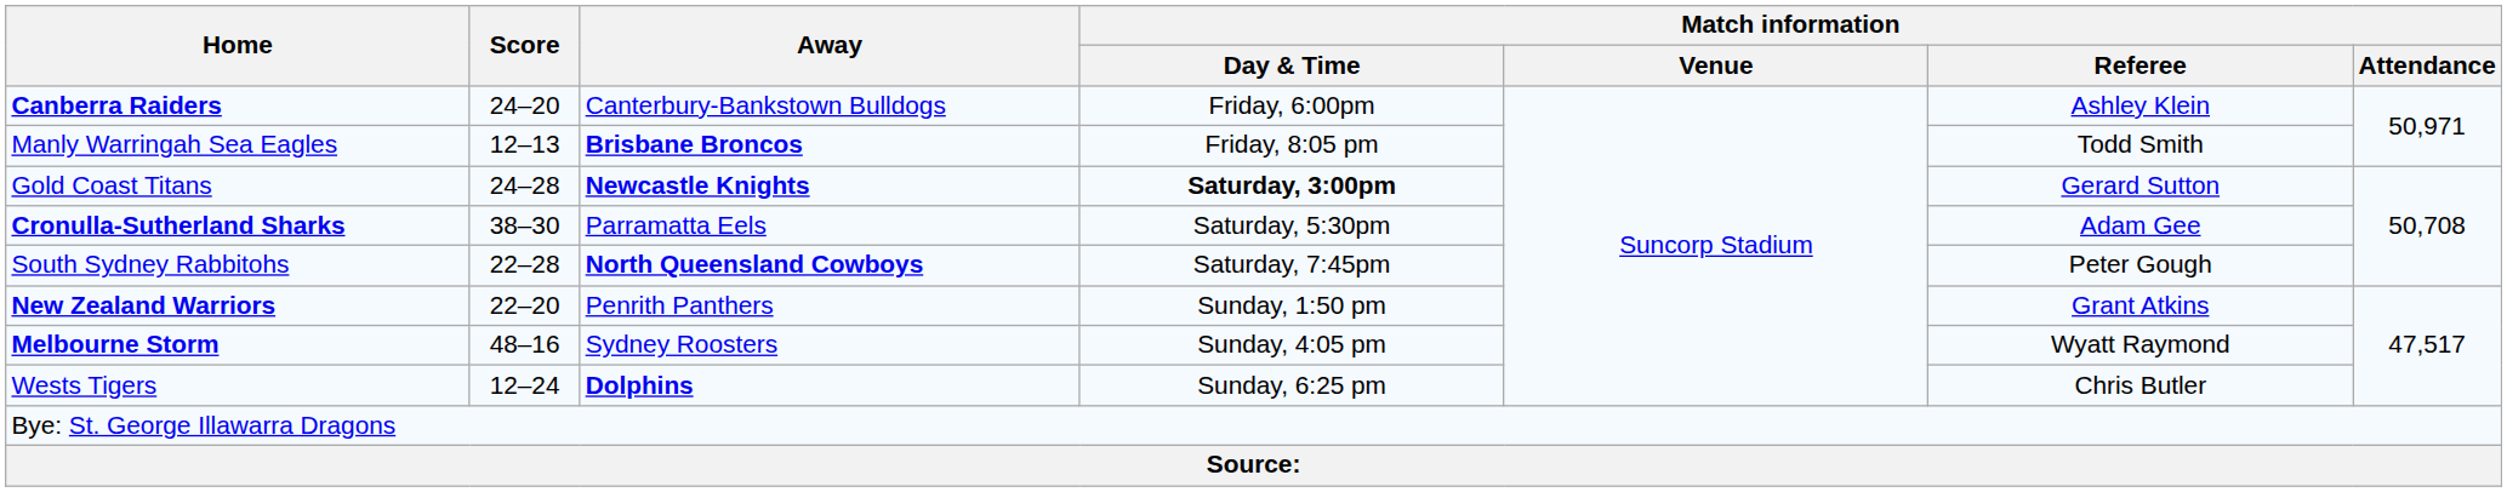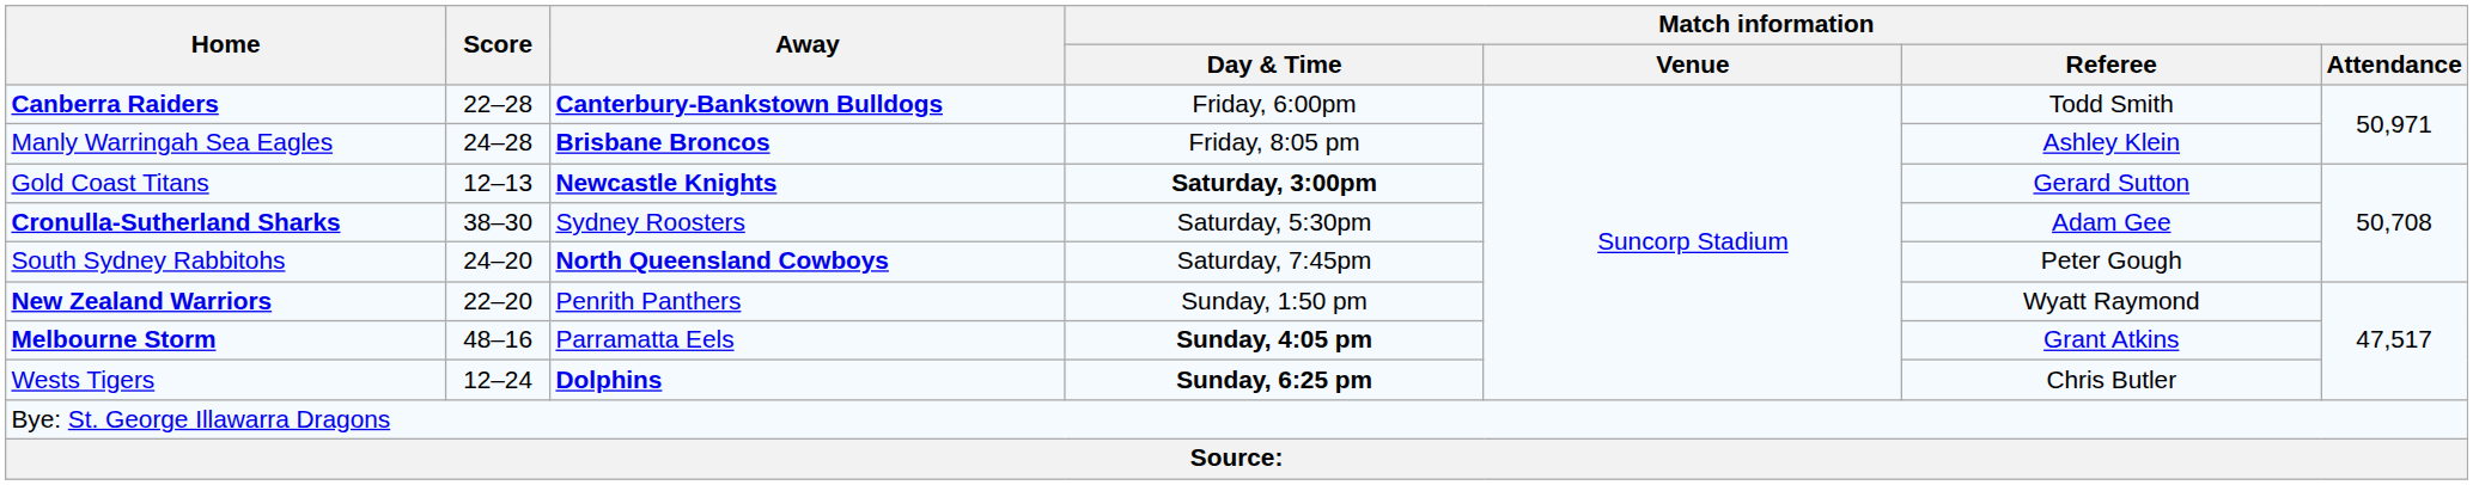Canberra Raiders | Score: 24–20 -> 22–28
Canberra Raiders | Away: normal -> bold
Canberra Raiders | Match information / Referee: Ashley Klein -> Todd Smith
Manly Warringah Sea Eagles | Score: 12–13 -> 24–28
Manly Warringah Sea Eagles | Match information / Referee: Todd Smith -> Ashley Klein
Gold Coast Titans | Score: 24–28 -> 12–13
Cronulla-Sutherland Sharks | Away: Parramatta Eels -> Sydney Roosters
South Sydney Rabbitohs | Score: 22–28 -> 24–20
New Zealand Warriors | Match information / Referee: Grant Atkins -> Wyatt Raymond
Melbourne Storm | Away: Sydney Roosters -> Parramatta Eels
Melbourne Storm | Match information / Day & Time: normal -> bold
Melbourne Storm | Match information / Referee: Wyatt Raymond -> Grant Atkins
Wests Tigers | Match information / Day & Time: normal -> bold
